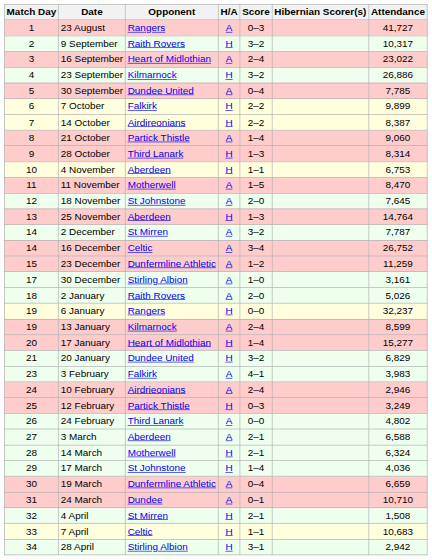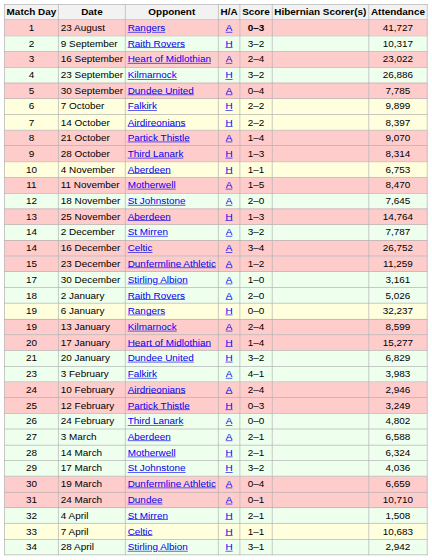23 August | Score: normal -> bold
14 October | Attendance: 8,387 -> 8,397
21 October | Attendance: 9,060 -> 9,070
17 March | Score: 1–4 -> 3–2
